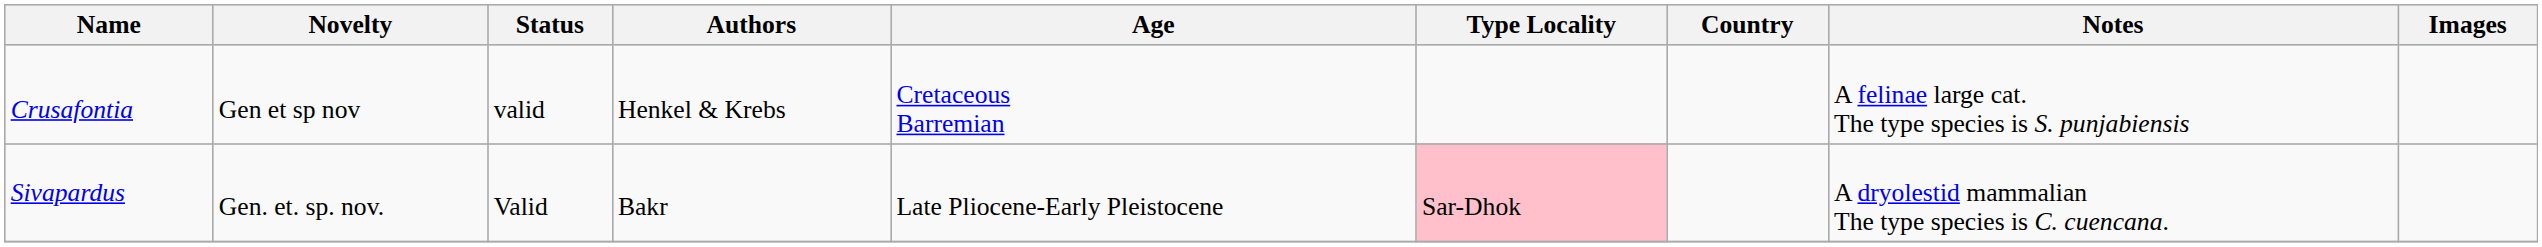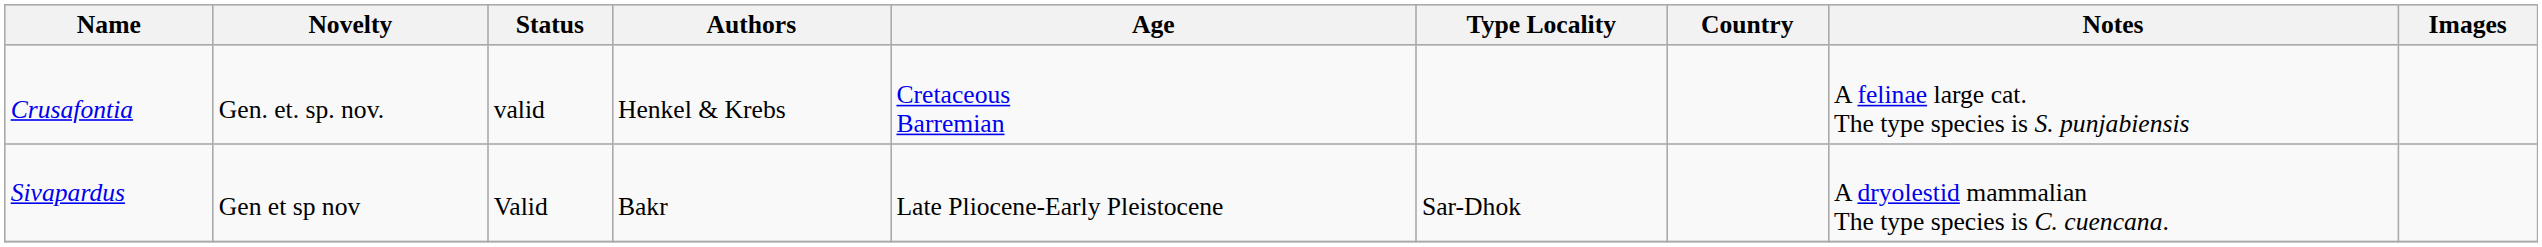Crusafontia | Novelty: Gen et sp nov -> Gen. et. sp. nov.
Sivapardus | Novelty: Gen. et. sp. nov. -> Gen et sp nov
Sivapardus | Type Locality: pink background -> no background
